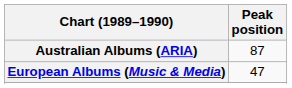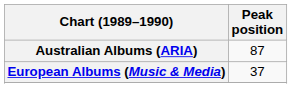European Albums (Music & Media) | Peak position: 47 -> 37
